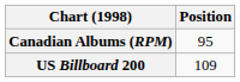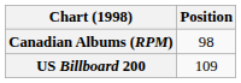Canadian Albums (RPM) | Position: 95 -> 98
